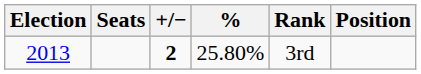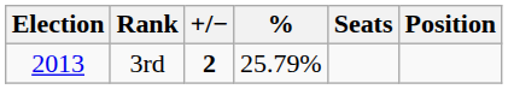columns swapped: Seats <-> Rank
2013 | %: 25.80% -> 25.79%
